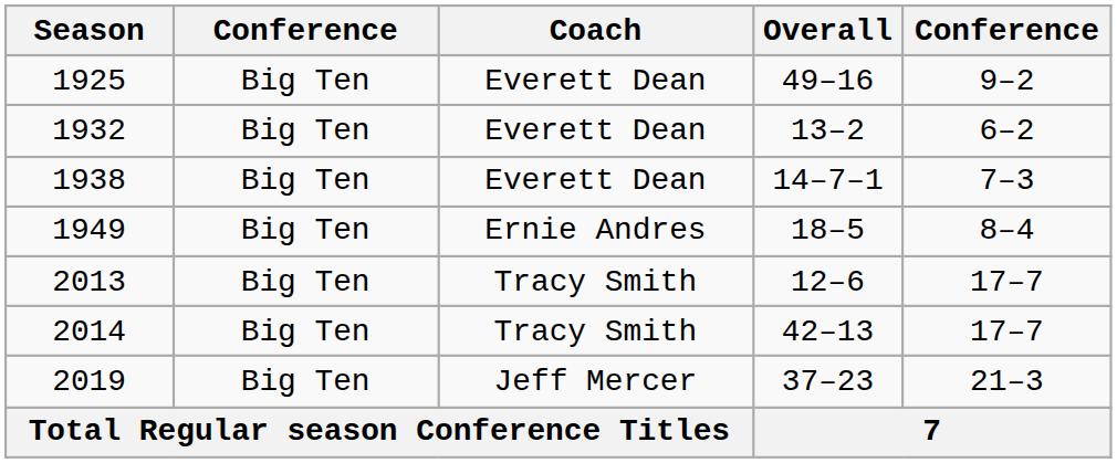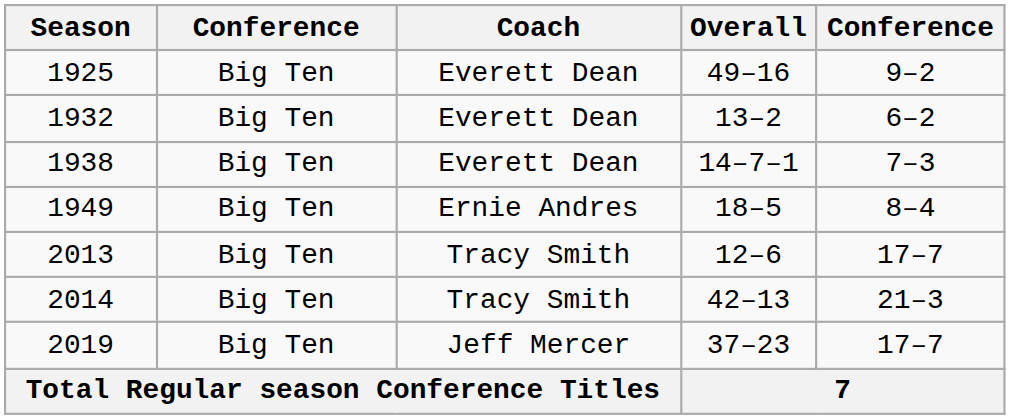2014 | column 5: 17–7 -> 21–3
2019 | column 5: 21–3 -> 17–7
